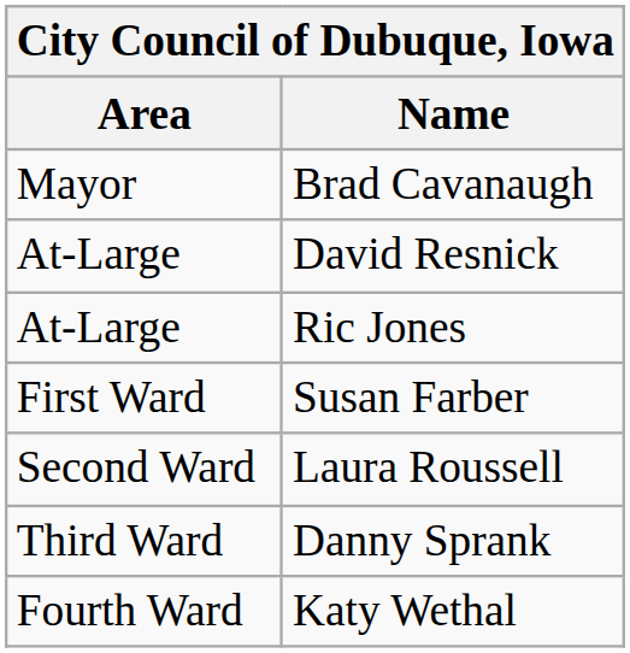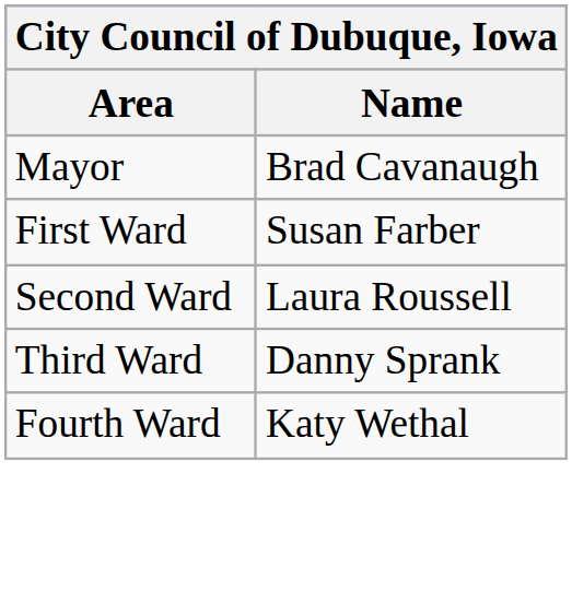- row: At-Large | David Resnick
- row: At-Large | Ric Jones
